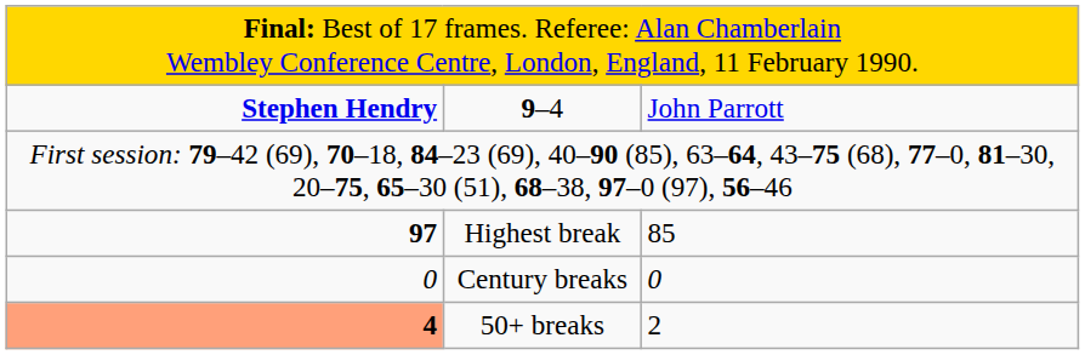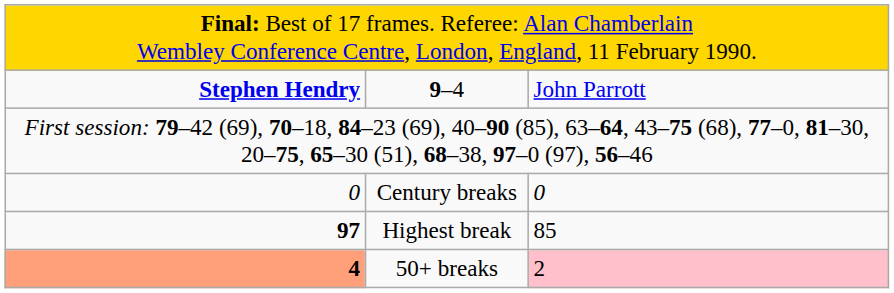rows swapped: Highest break <-> Century breaks
50+ breaks | column 3: no background -> pink background
